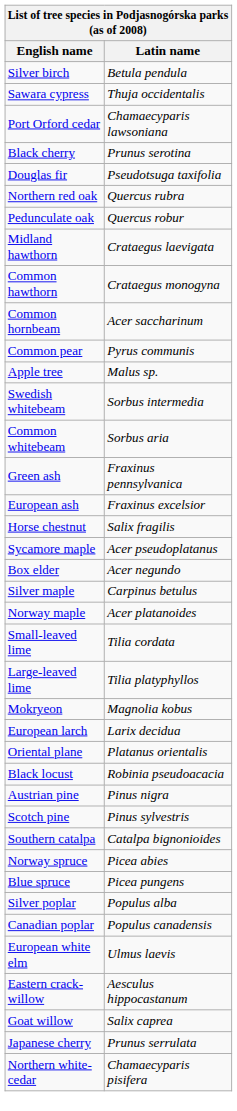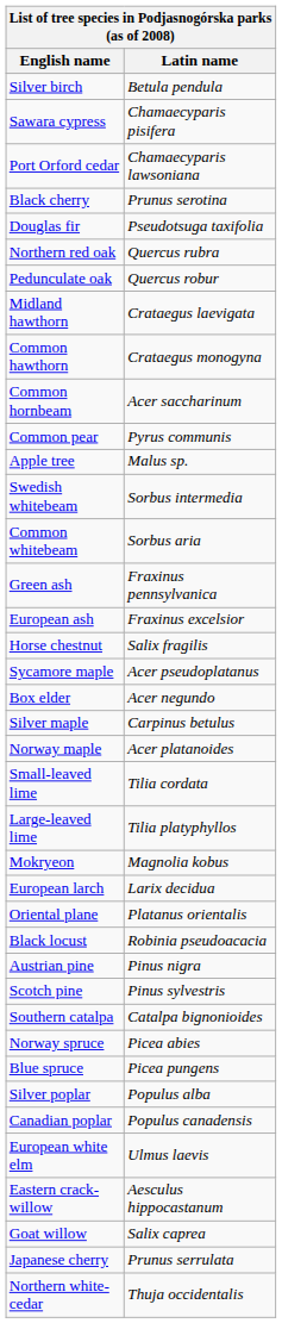Sawara cypress | Latin name: Thuja occidentalis -> Chamaecyparis pisifera
Northern white-cedar | Latin name: Chamaecyparis pisifera -> Thuja occidentalis
